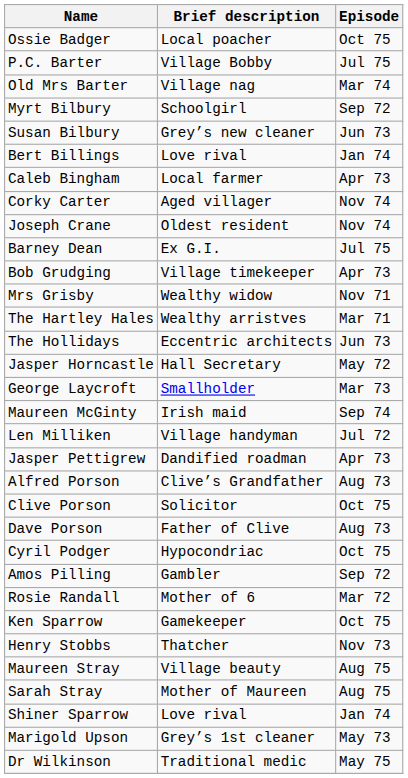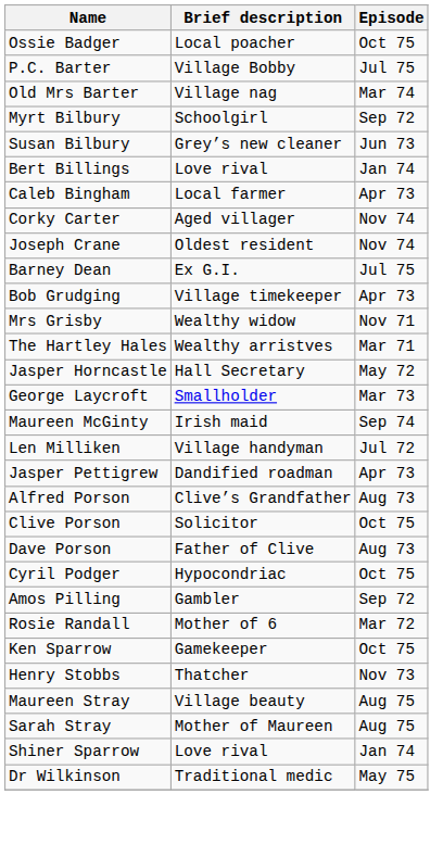- row: The Hollidays | Eccentric architects | Jun 73
- row: Marigold Upson | Grey’s 1st cleaner | May 73
